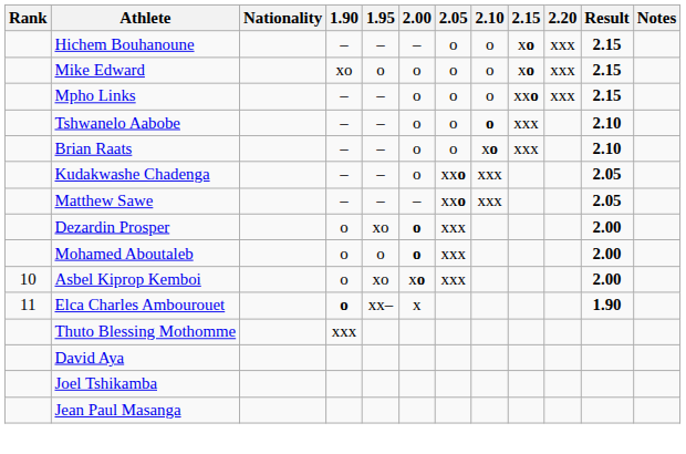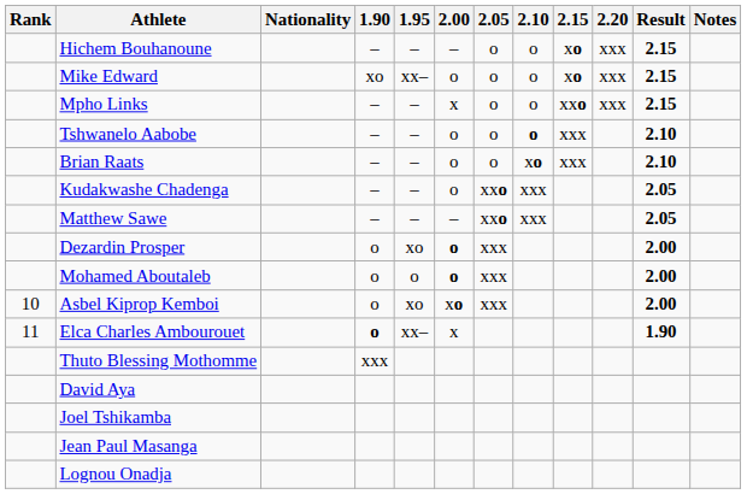Mike Edward | 1.95: o -> xx–
Mpho Links | 2.00: o -> x
+ row: Lognou Onadja
